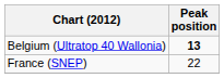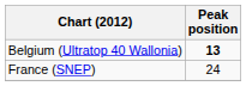France (SNEP) | Peak position: 22 -> 24
